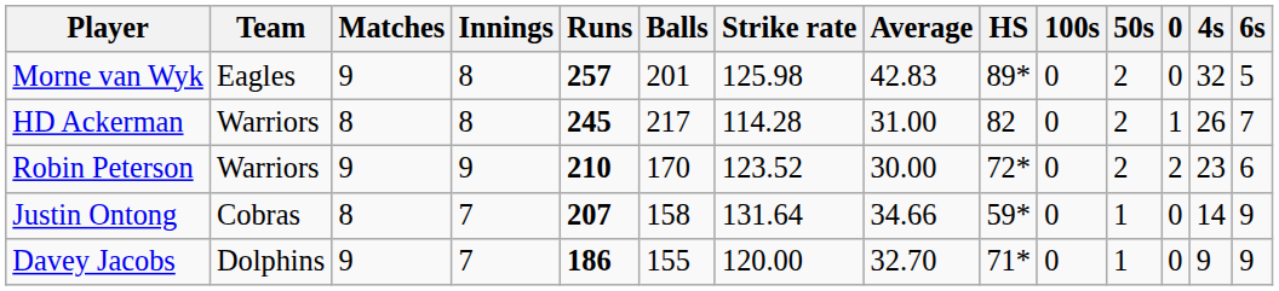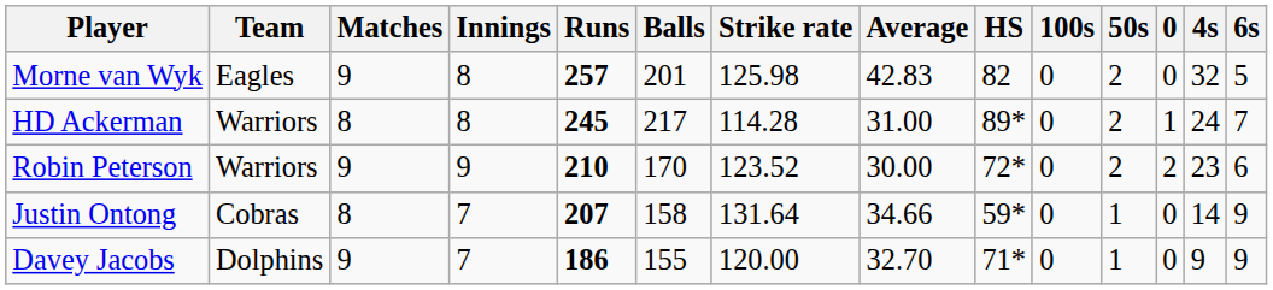Morne van Wyk | HS: 89* -> 82
HD Ackerman | HS: 82 -> 89*
HD Ackerman | 4s: 26 -> 24
